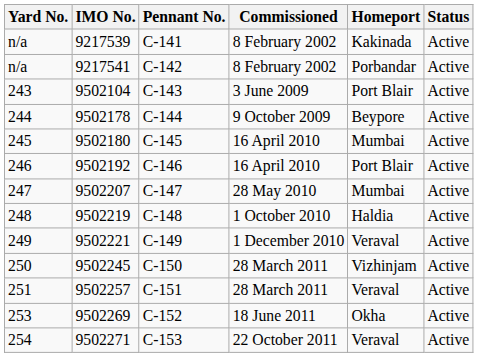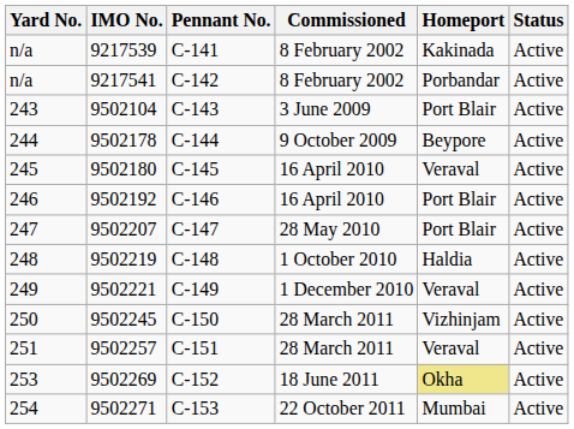9502180 | Homeport: Mumbai -> Veraval
9502207 | Homeport: Mumbai -> Port Blair
9502269 | Homeport: no background -> khaki background
9502271 | Homeport: Veraval -> Mumbai
